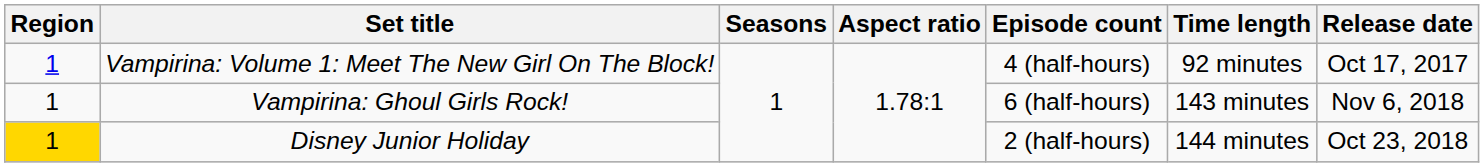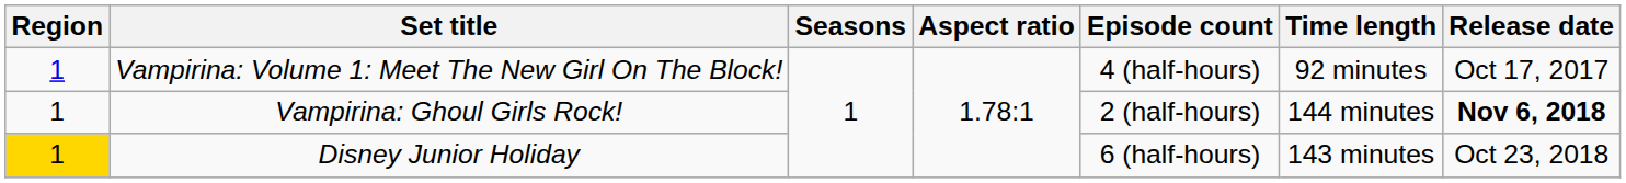Vampirina: Ghoul Girls Rock! | Episode count: 6 (half-hours) -> 2 (half-hours)
Vampirina: Ghoul Girls Rock! | Time length: 143 minutes -> 144 minutes
Vampirina: Ghoul Girls Rock! | Release date: normal -> bold
Disney Junior Holiday | Episode count: 2 (half-hours) -> 6 (half-hours)
Disney Junior Holiday | Time length: 144 minutes -> 143 minutes
